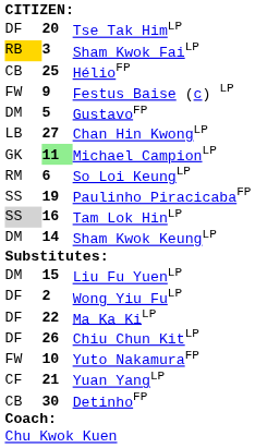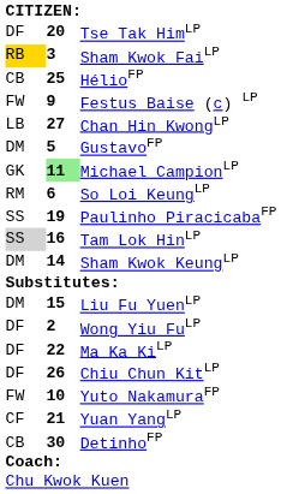rows swapped: Chan Hin KwongLP <-> GustavoFP
